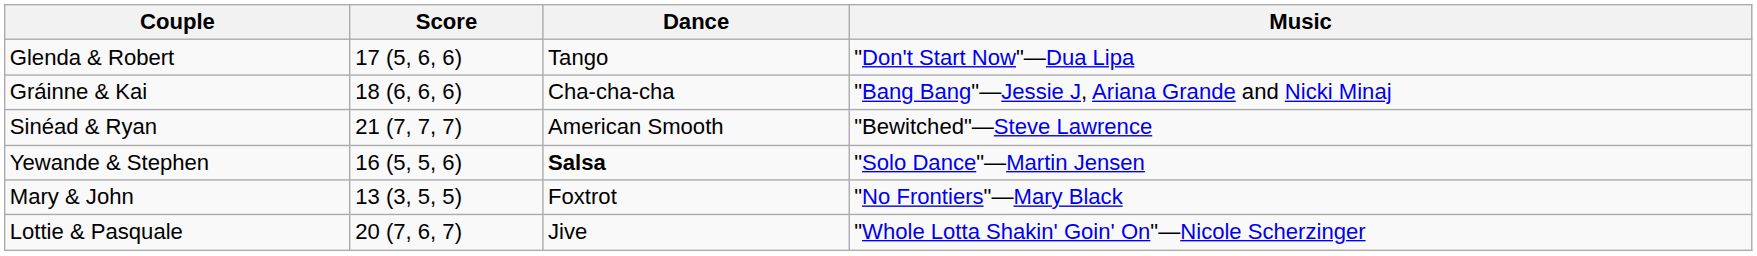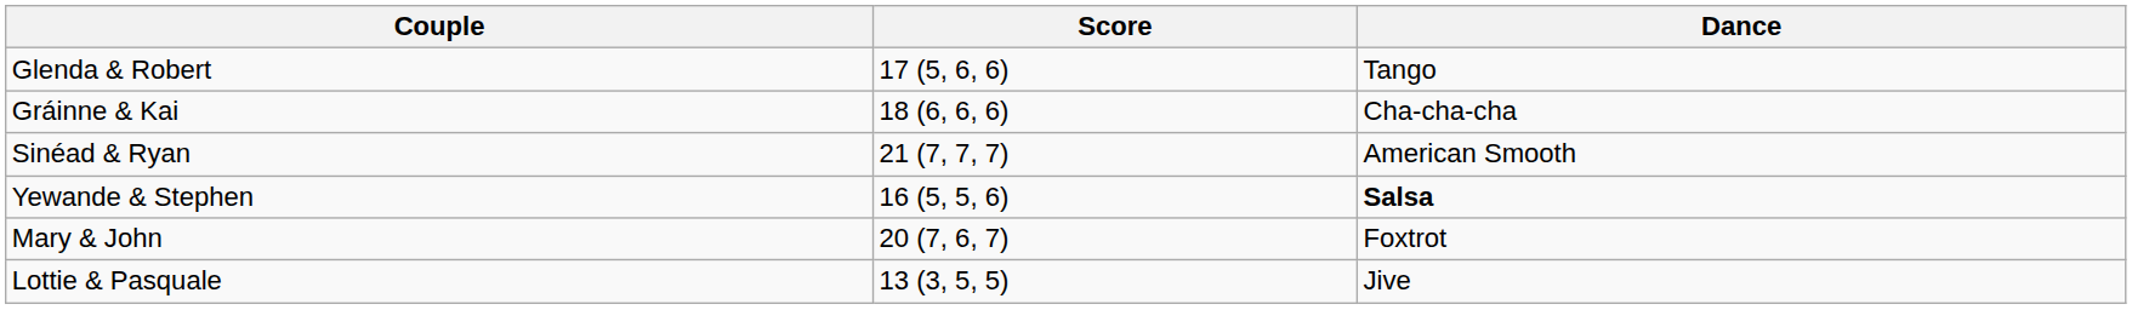- column: Music | "Don't Start Now"—Dua Lipa | "Bang Bang"—Jessie J, Ariana Grande and Nicki Minaj | "Bewitched"—Steve Lawrence | "Solo Dance"—Martin Jensen | "No Frontiers"—Mary Black | "Whole Lotta Shakin' Goin' On"—Nicole Scherzinger
Mary & John | Score: 13 (3, 5, 5) -> 20 (7, 6, 7)
Lottie & Pasquale | Score: 20 (7, 6, 7) -> 13 (3, 5, 5)
